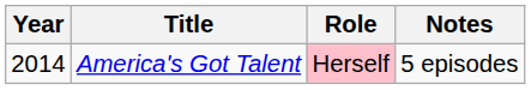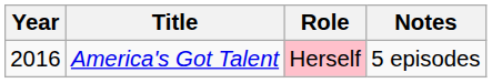America's Got Talent | Year: 2014 -> 2016
